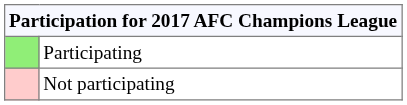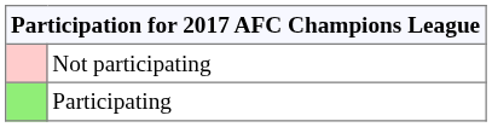rows swapped: Participating <-> Not participating
